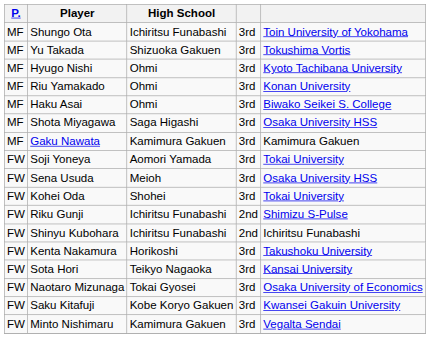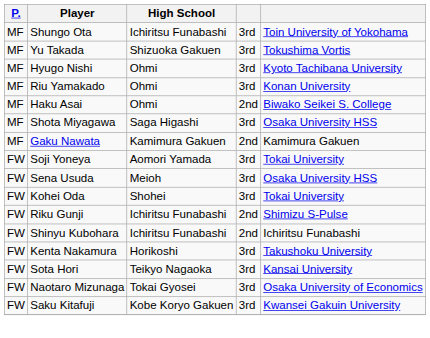Haku Asai | column 4: 3rd -> 2nd
Gaku Nawata | column 4: 3rd -> 2nd
- row: FW | Minto Nishimaru | Kamimura Gakuen | 3rd | Vegalta Sendai
